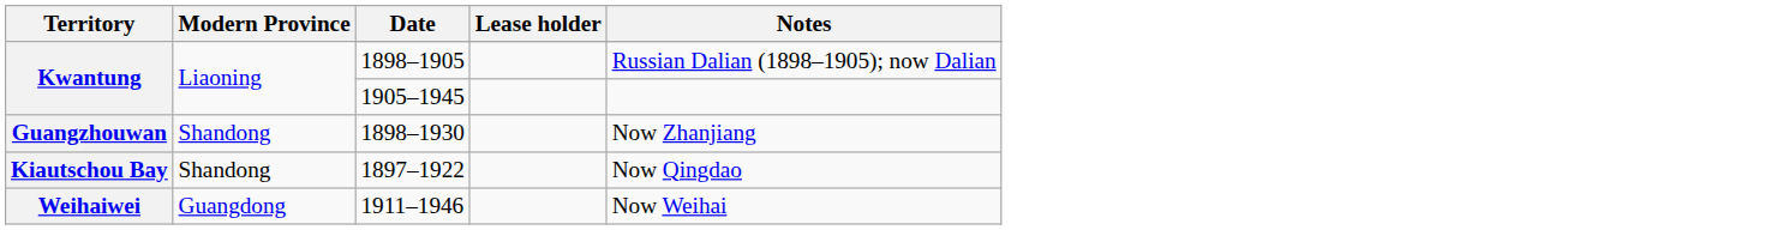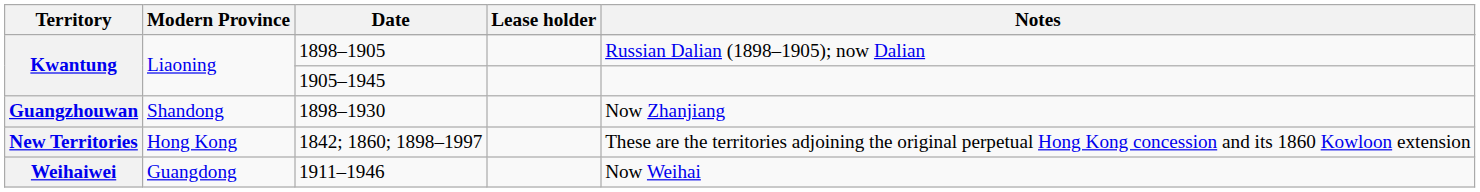- row: Kiautschou Bay | Shandong | 1897–1922 | Now Qingdao
+ row: New Territories | Hong Kong | 1842; 1860; 1898–1997 | These are the territories adjoining the original perpetual Hong Kong concession and its 1860 Kowloon extension
